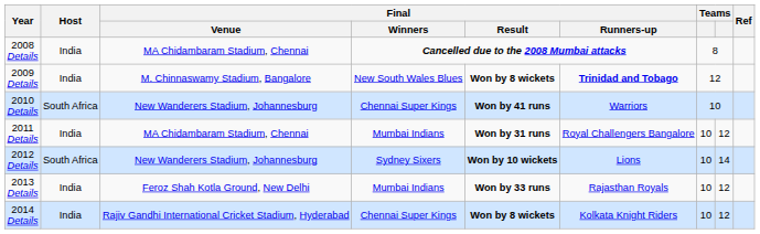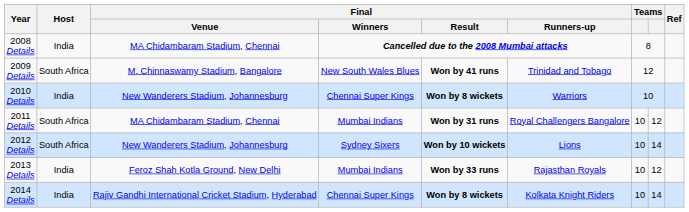2009 Details | Host: India -> South Africa
2009 Details | Final / Result: Won by 8 wickets -> Won by 41 runs
2009 Details | Final / Runners-up: bold -> normal
2010 Details | Host: South Africa -> India
2010 Details | Final / Result: Won by 41 runs -> Won by 8 wickets
2011 Details | Host: India -> South Africa
2014 Details | column 8: 12 -> 14
